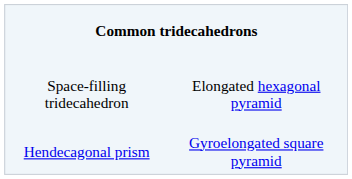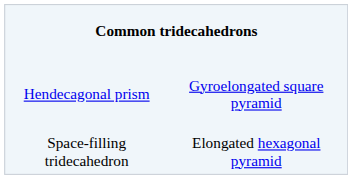rows swapped: Space-filling tridecahedron <-> Hendecagonal prism
